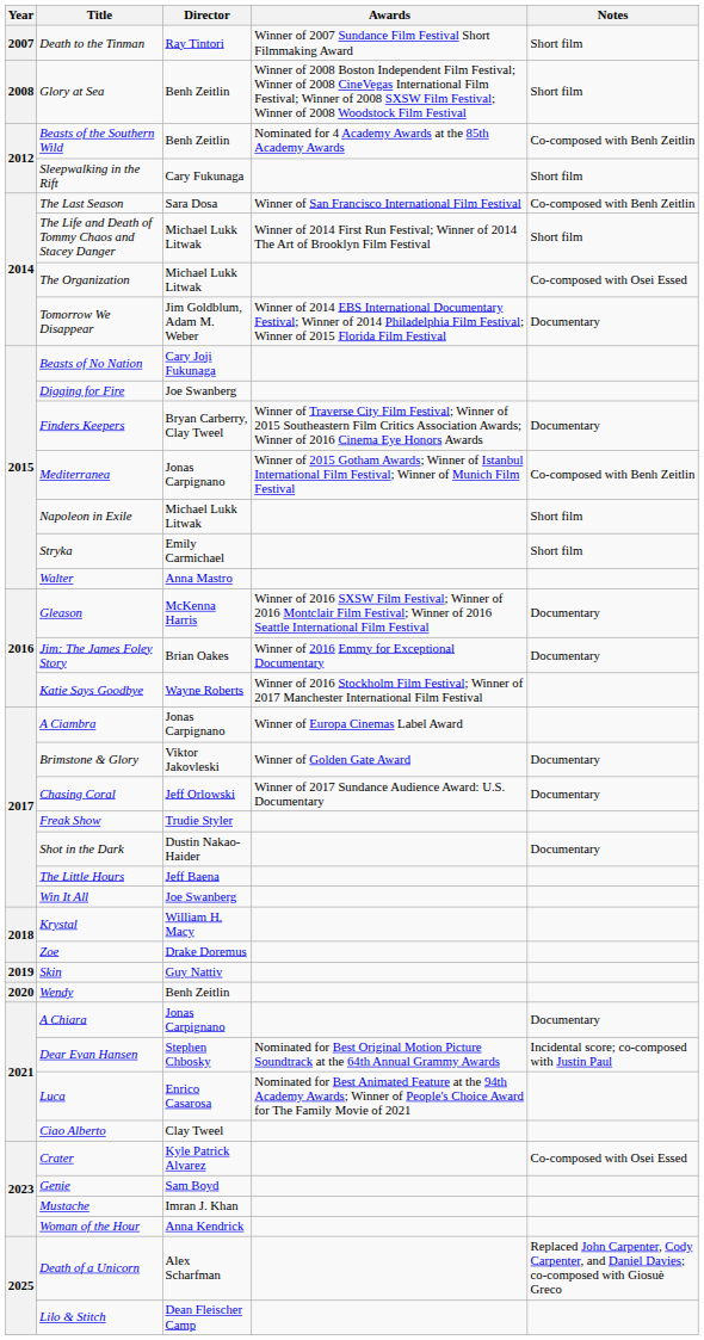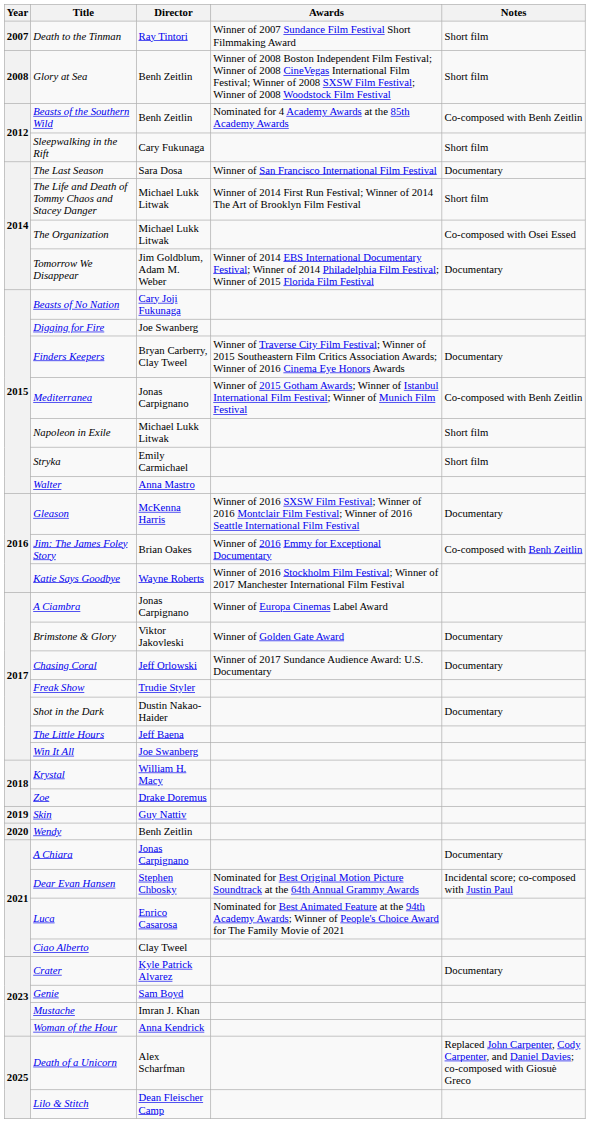The Last Season | Notes: Co-composed with Benh Zeitlin -> Documentary
Jim: The James Foley Story | Notes: Documentary -> Co-composed with Benh Zeitlin
Crater | Notes: Co-composed with Osei Essed -> Documentary
